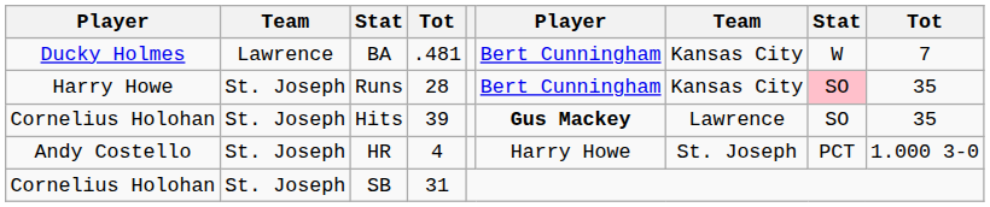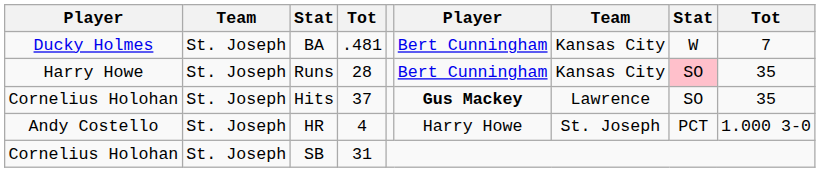BA | column 2: Lawrence -> St. Joseph
Hits | column 4: 39 -> 37
